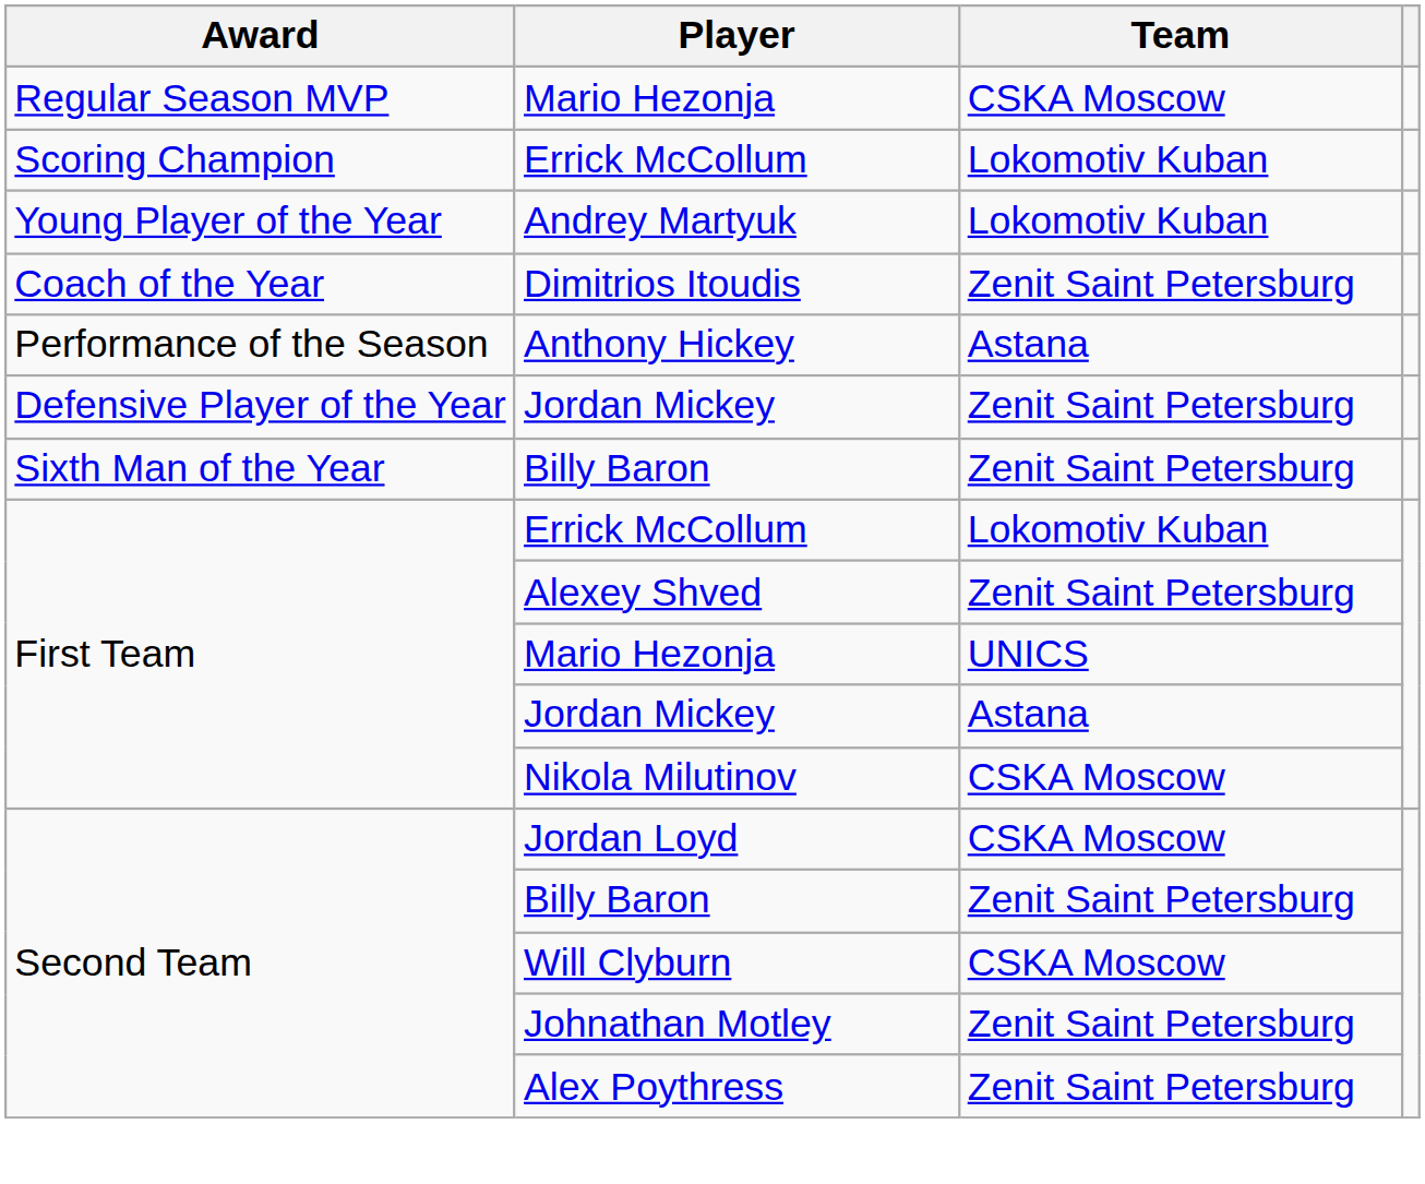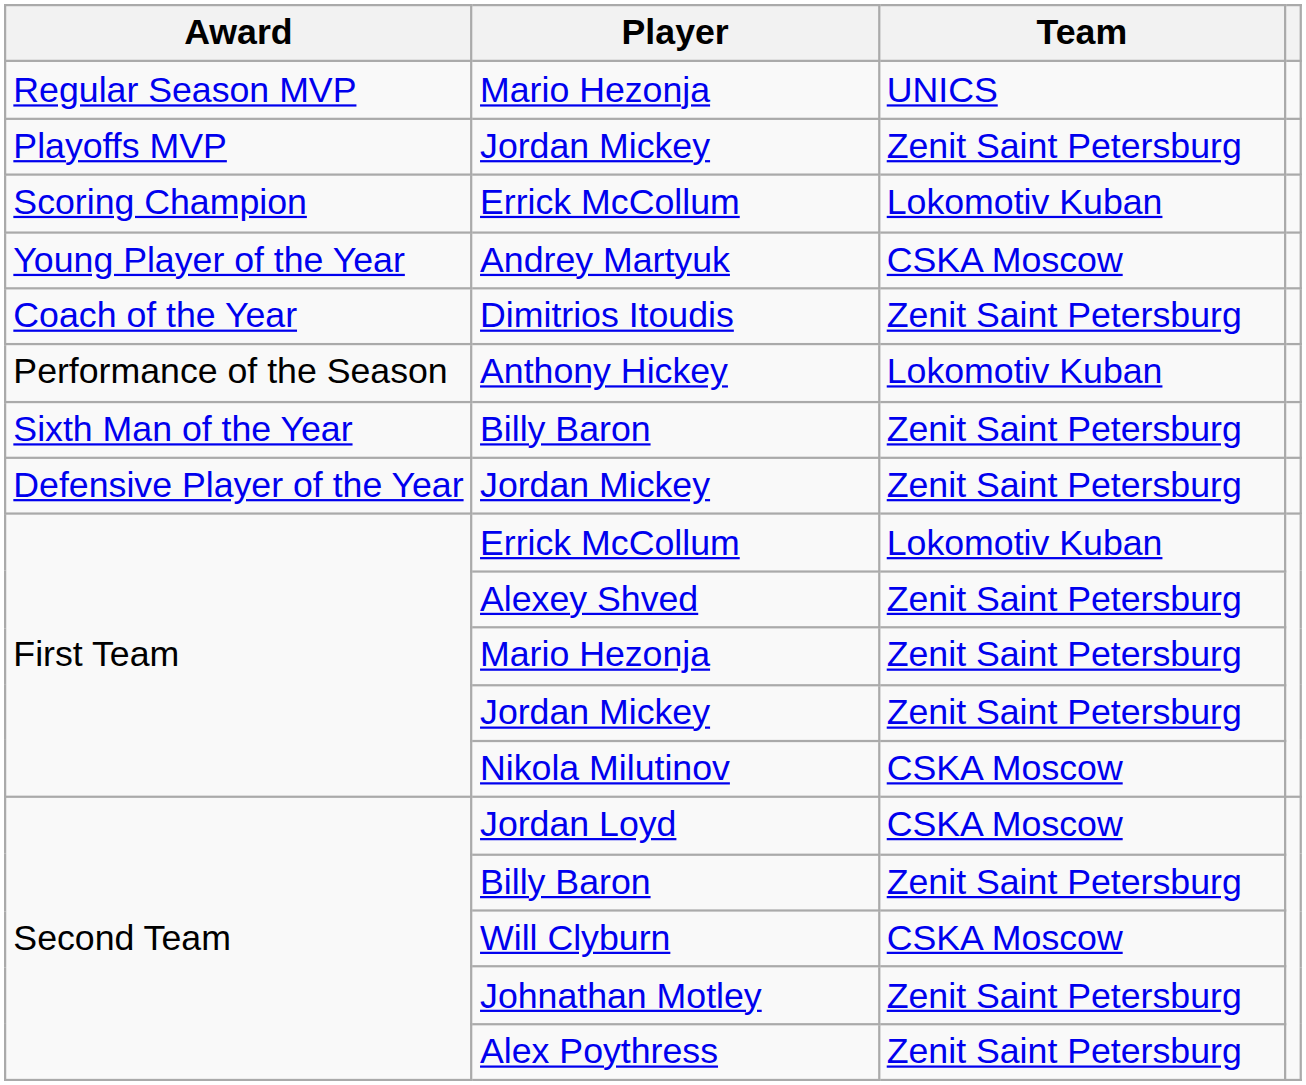Regular Season MVP / Mario Hezonja | Team: CSKA Moscow -> UNICS
+ row: Playoffs MVP | Jordan Mickey | Zenit Saint Petersburg
Andrey Martyuk | Team: Lokomotiv Kuban -> CSKA Moscow
Anthony Hickey | Team: Astana -> Lokomotiv Kuban
rows swapped: Sixth Man of the Year / Billy Baron <-> Defensive Player of the Year / Jordan Mickey
First Team / Mario Hezonja | Team: UNICS -> Zenit Saint Petersburg
First Team / Jordan Mickey | Team: Astana -> Zenit Saint Petersburg
